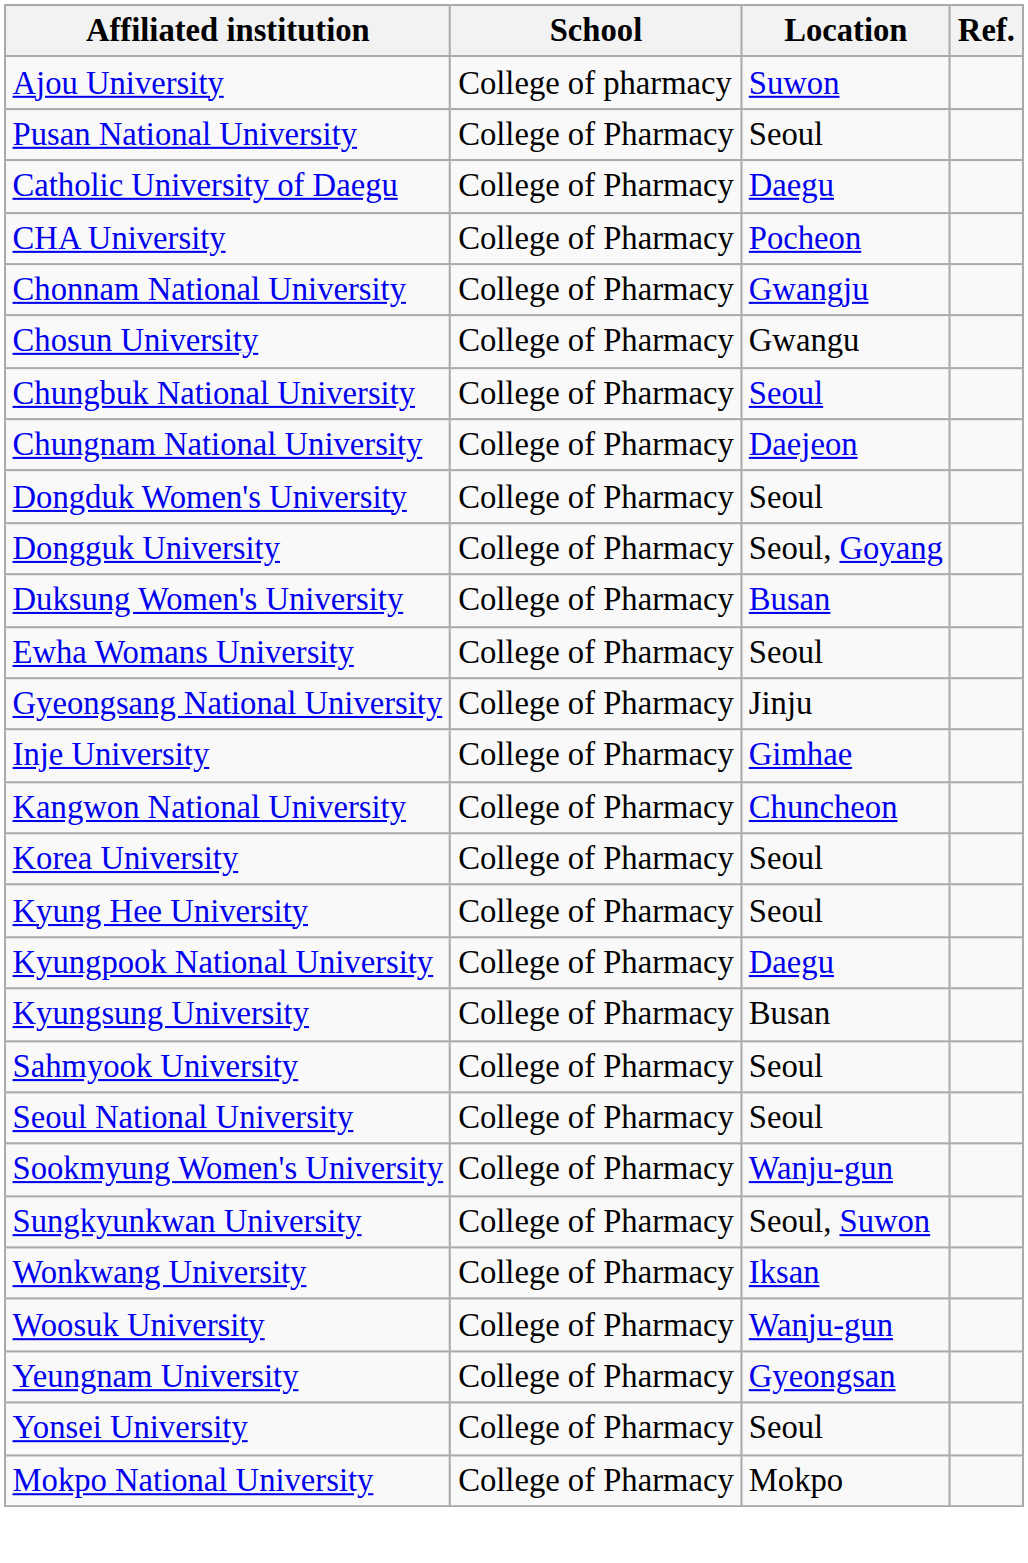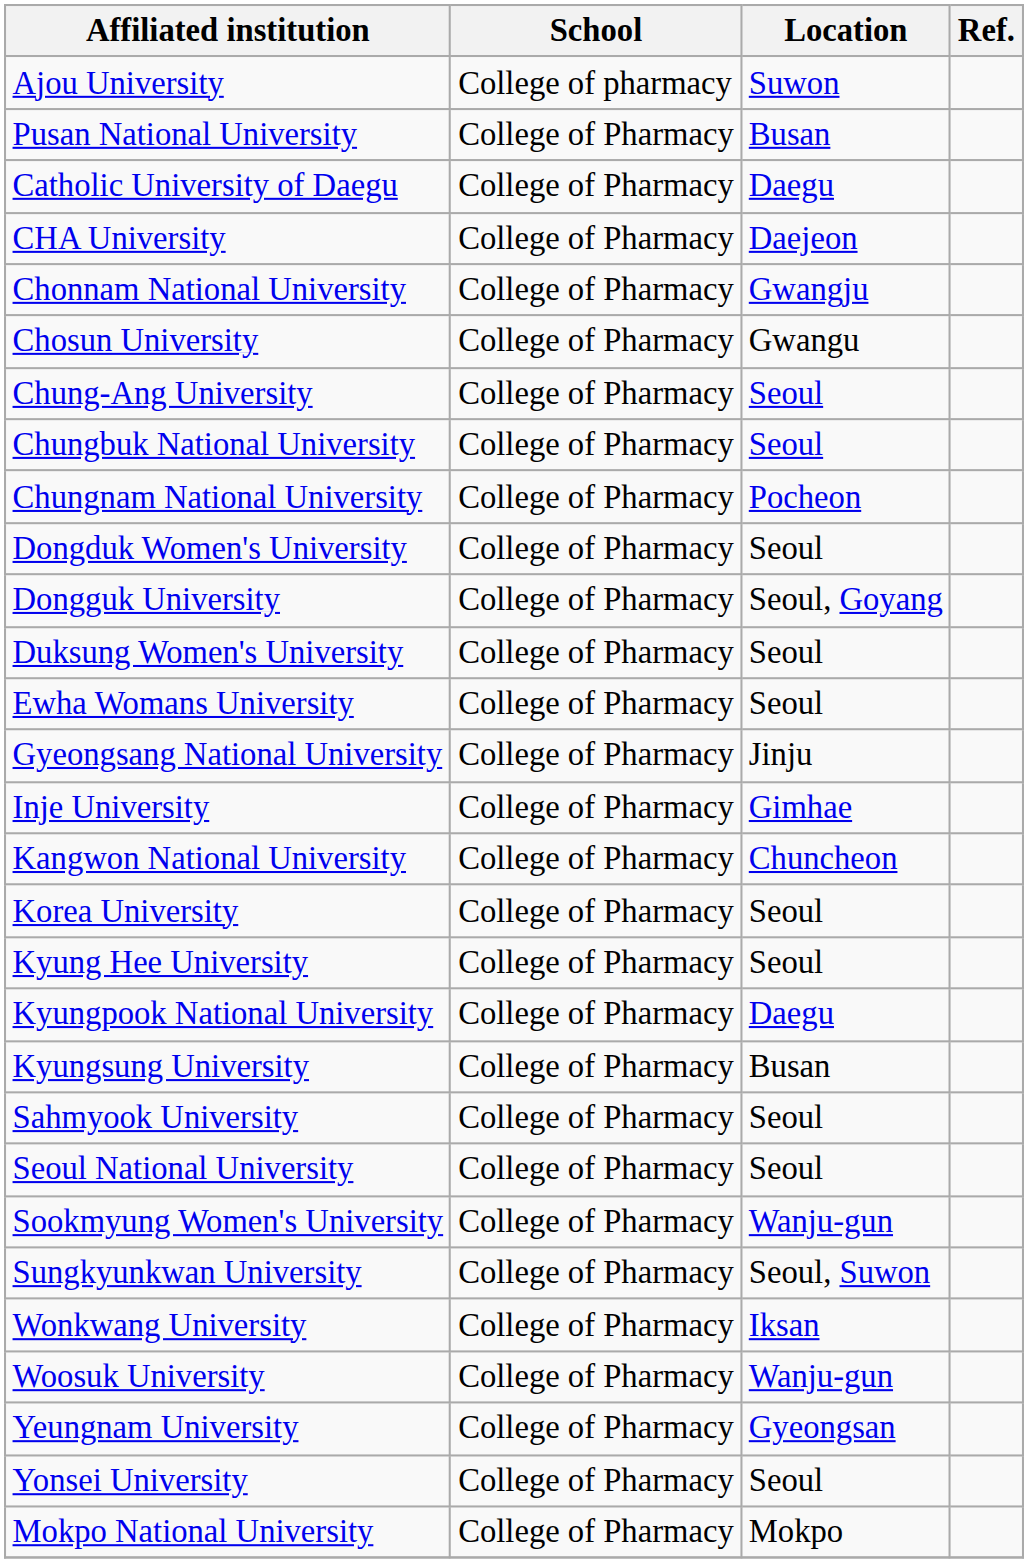Pusan National University | Location: Seoul -> Busan
CHA University | Location: Pocheon -> Daejeon
+ row: Chung-Ang University | College of Pharmacy | Seoul
Chungnam National University | Location: Daejeon -> Pocheon
Duksung Women's University | Location: Busan -> Seoul
